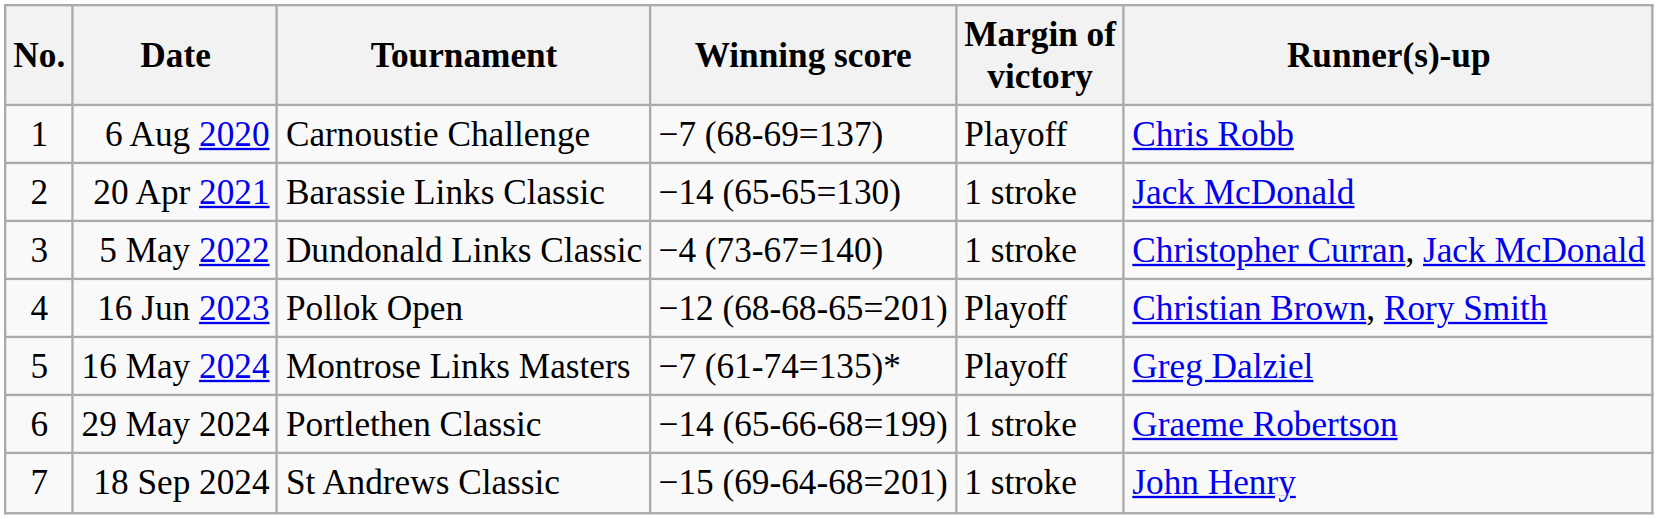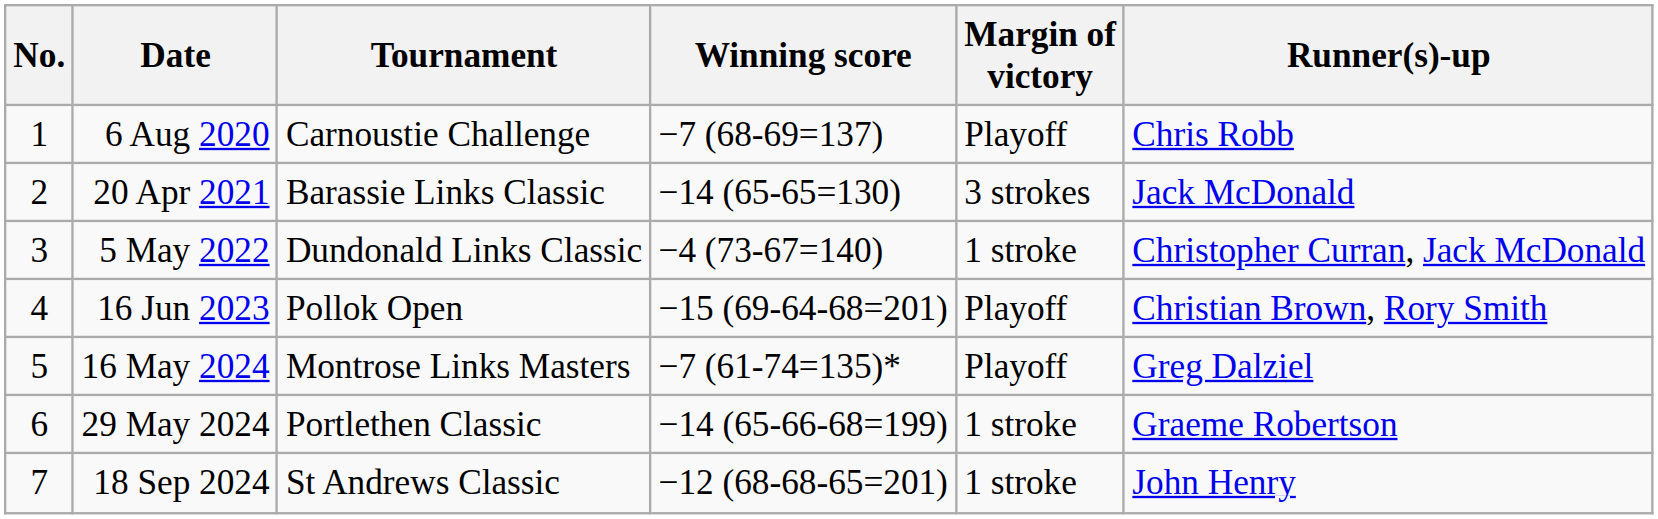20 Apr 2021 | Margin of victory: 1 stroke -> 3 strokes
16 Jun 2023 | Winning score: −12 (68-68-65=201) -> −15 (69-64-68=201)
18 Sep 2024 | Winning score: −15 (69-64-68=201) -> −12 (68-68-65=201)
